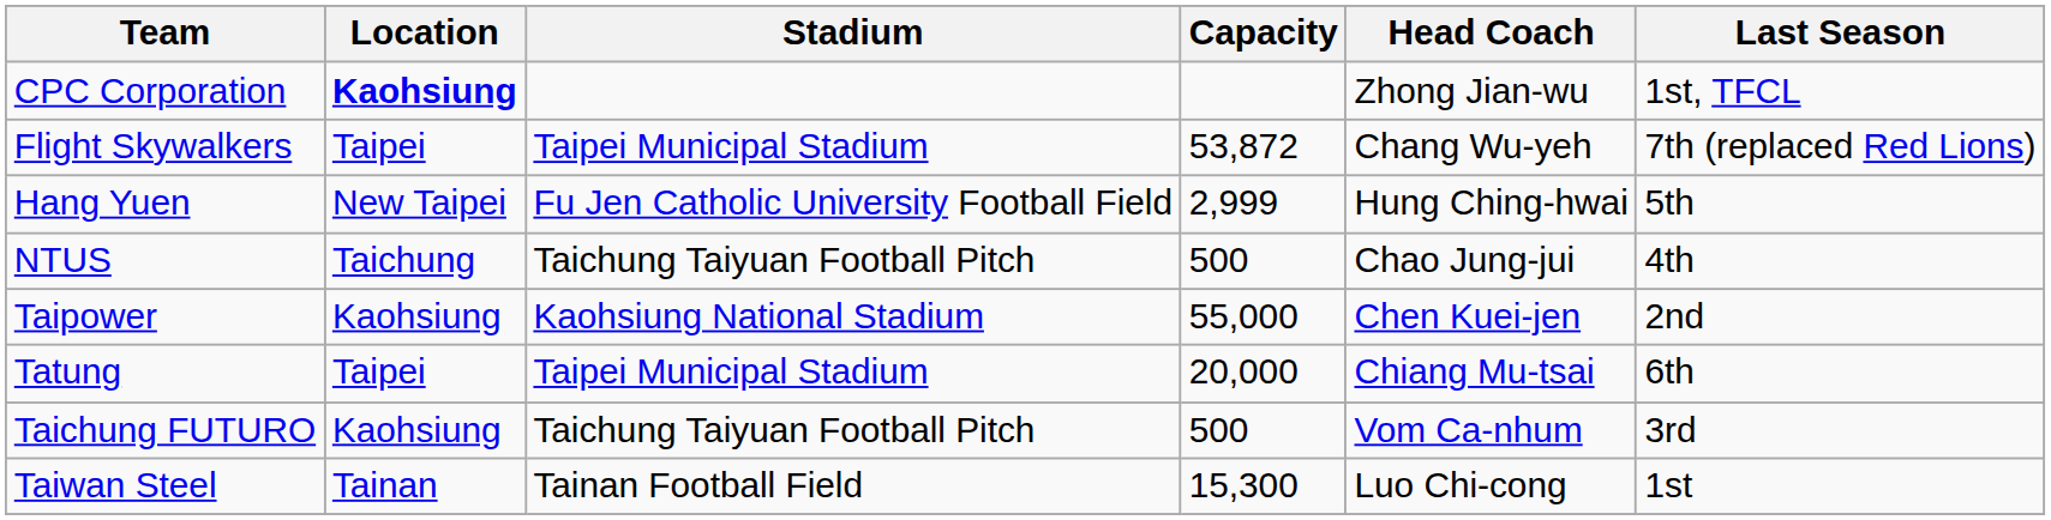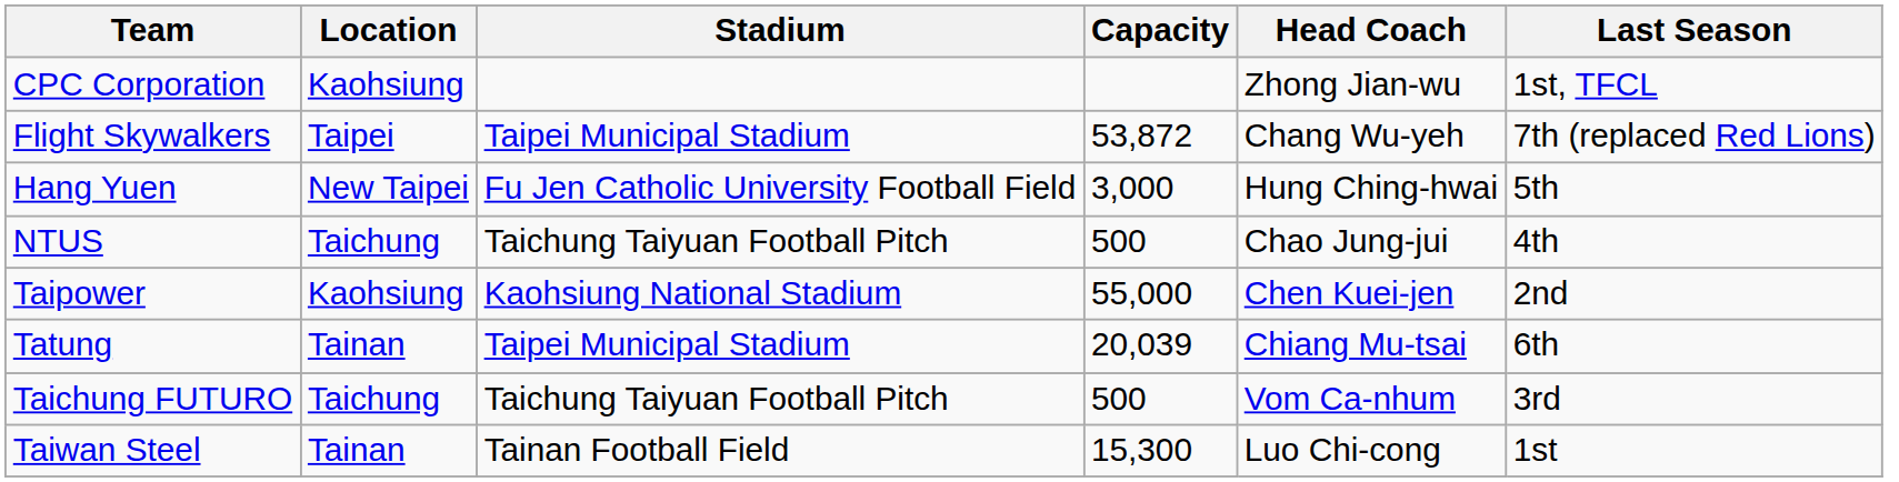CPC Corporation | Location: bold -> normal
Hang Yuen | Capacity: 2,999 -> 3,000
Tatung | Location: Taipei -> Tainan
Tatung | Capacity: 20,000 -> 20,039
Taichung FUTURO | Location: Kaohsiung -> Taichung
